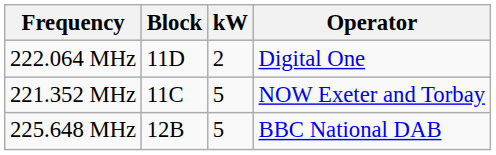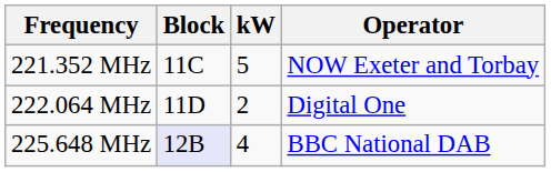rows swapped: 221.352 MHz <-> 222.064 MHz
225.648 MHz | Block: no background -> lavender background
225.648 MHz | kW: 5 -> 4
